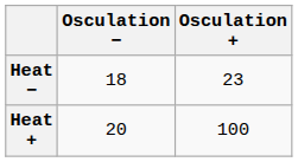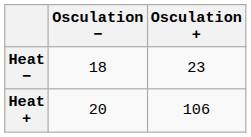Heat + | Osculation +: 100 -> 106
